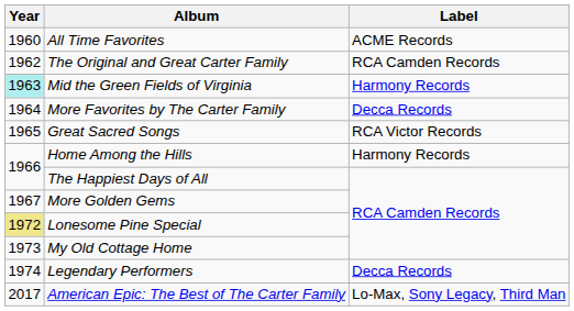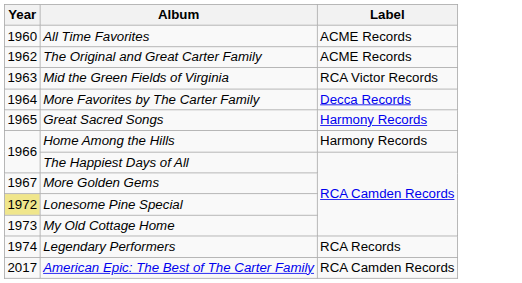The Original and Great Carter Family | Label: RCA Camden Records -> ACME Records
Mid the Green Fields of Virginia | Year: paleturquoise background -> no background
Mid the Green Fields of Virginia | Label: Harmony Records -> RCA Victor Records
Great Sacred Songs | Label: RCA Victor Records -> Harmony Records
Legendary Performers | Label: Decca Records -> RCA Records
American Epic: The Best of The Carter Family | Label: Lo-Max, Sony Legacy, Third Man -> RCA Camden Records
